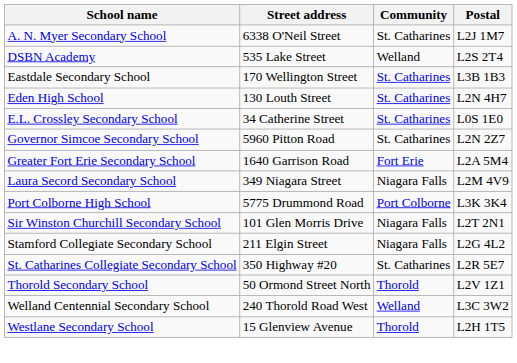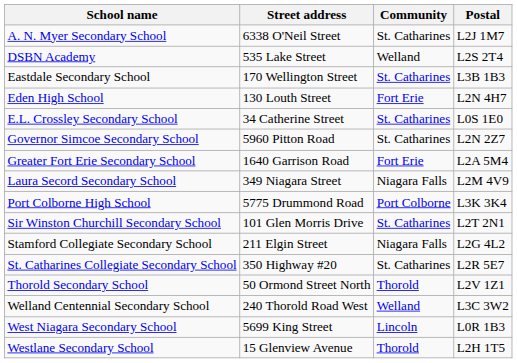Eden High School | Community: St. Catharines -> Fort Erie
Sir Winston Churchill Secondary School | Community: Niagara Falls -> St. Catharines
+ row: West Niagara Secondary School | 5699 King Street | Lincoln | L0R 1B3
